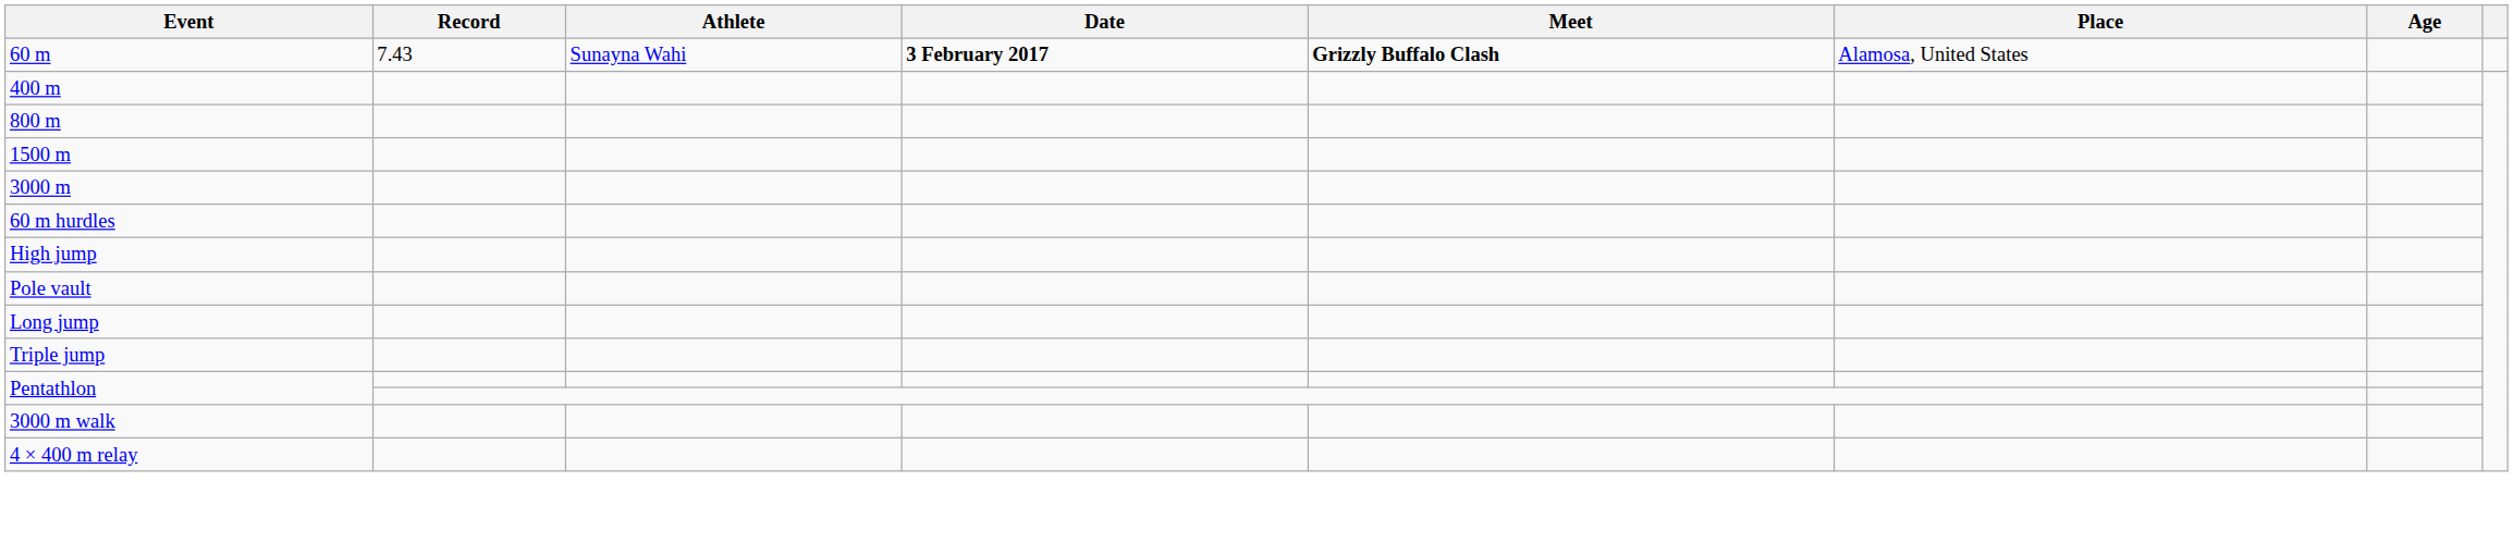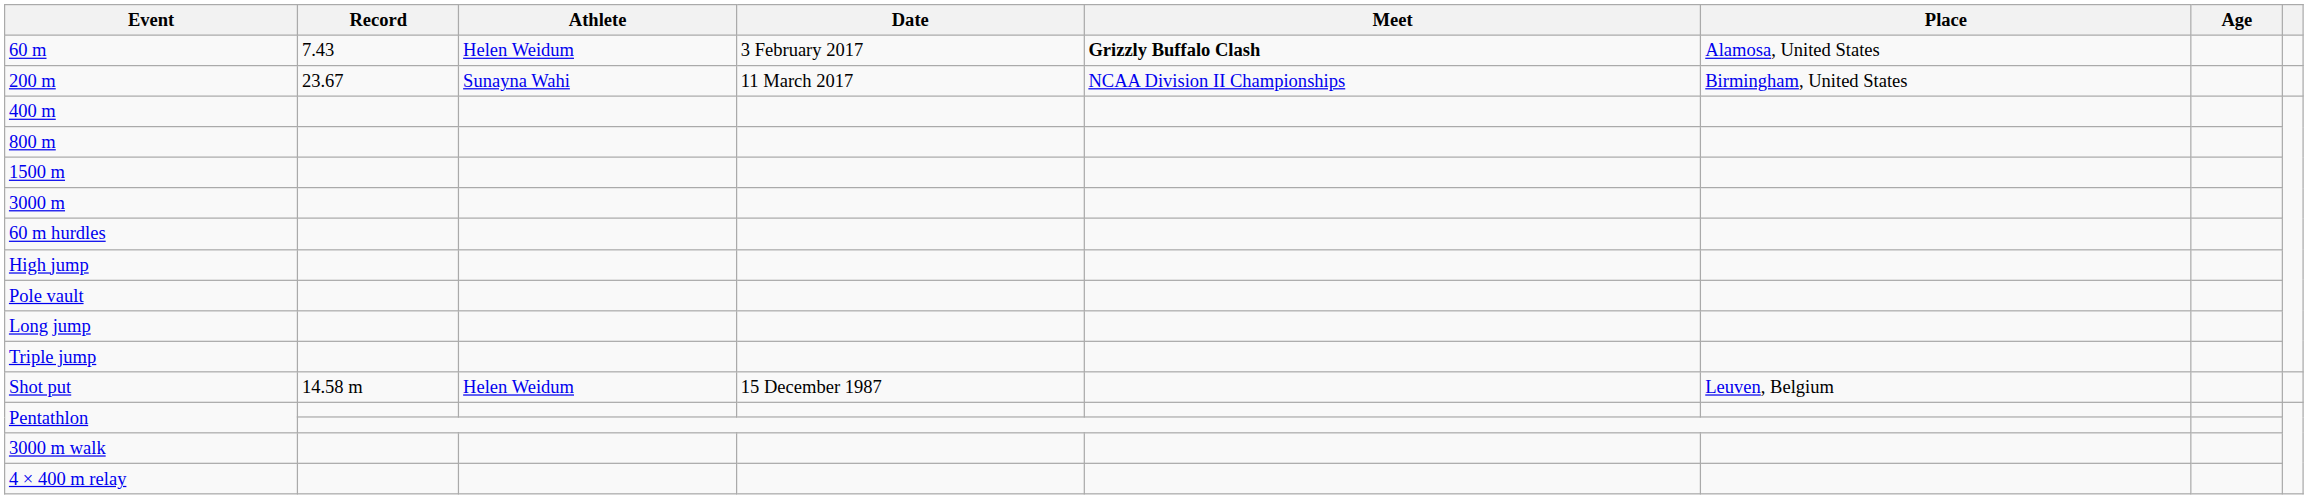60 m | Athlete: Sunayna Wahi -> Helen Weidum
60 m | Date: bold -> normal
+ row: 200 m | 23.67 | Sunayna Wahi | 11 March 2017 | NCAA Division II Championships | Birmingham, United States
+ row: Shot put | 14.58 m | Helen Weidum | 15 December 1987 | Leuven, Belgium
